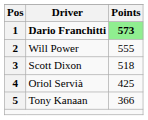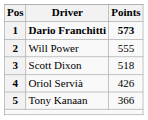Dario Franchitti | Points: lightgreen background -> no background
Oriol Servià | Points: 425 -> 426
